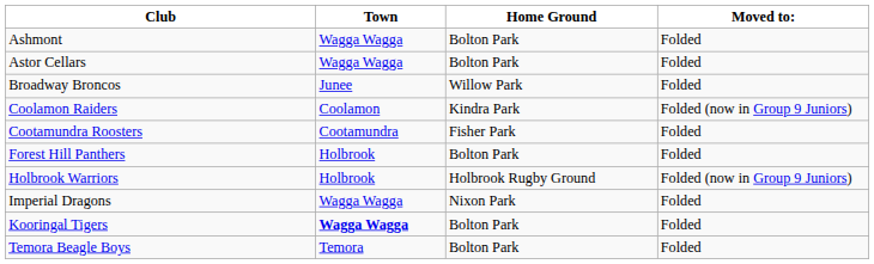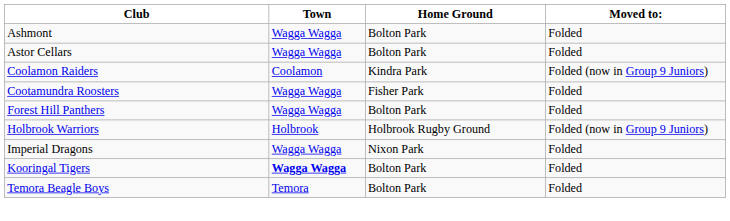- row: Broadway Broncos | Junee | Willow Park | Folded
Cootamundra Roosters | Town: Cootamundra -> Wagga Wagga
Forest Hill Panthers | Town: Holbrook -> Wagga Wagga
